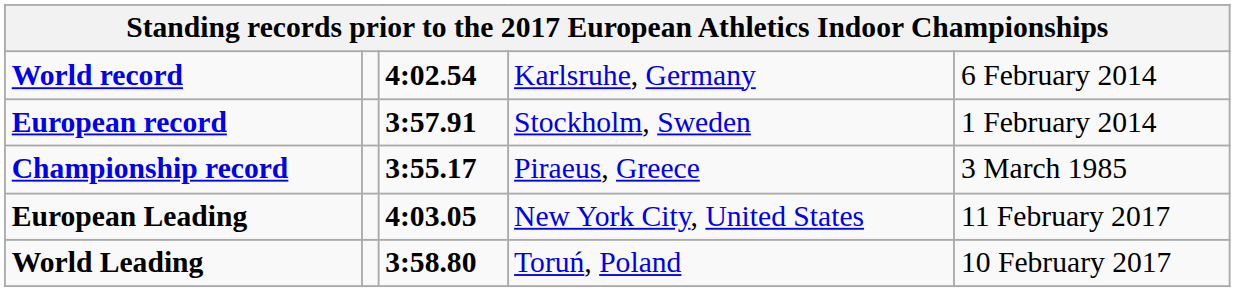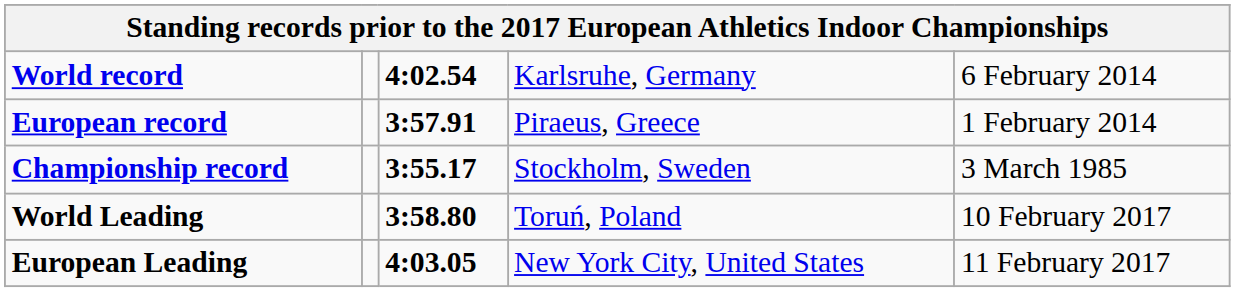European record | column 4: Stockholm, Sweden -> Piraeus, Greece
Championship record | column 4: Piraeus, Greece -> Stockholm, Sweden
rows swapped: World Leading <-> European Leading
